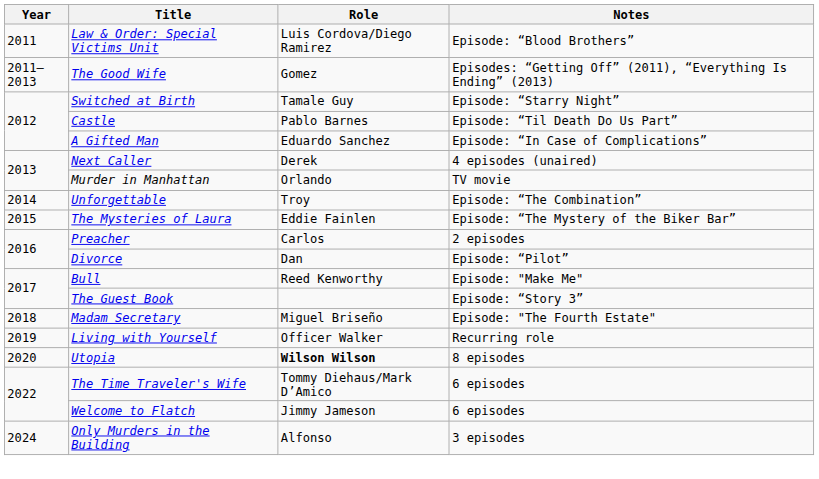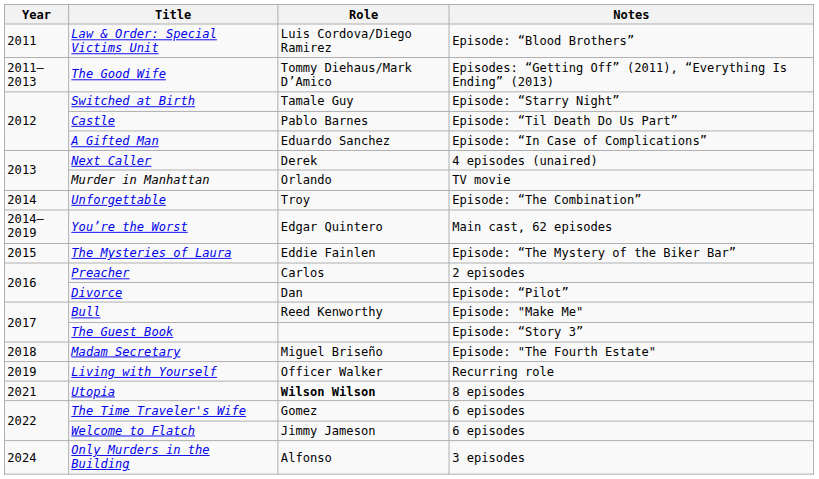The Good Wife | Role: Gomez -> Tommy Diehaus/Mark D’Amico
+ row: 2014–2019 | You’re the Worst | Edgar Quintero | Main cast, 62 episodes
Utopia | Year: 2020 -> 2021
The Time Traveler's Wife | Role: Tommy Diehaus/Mark D’Amico -> Gomez
